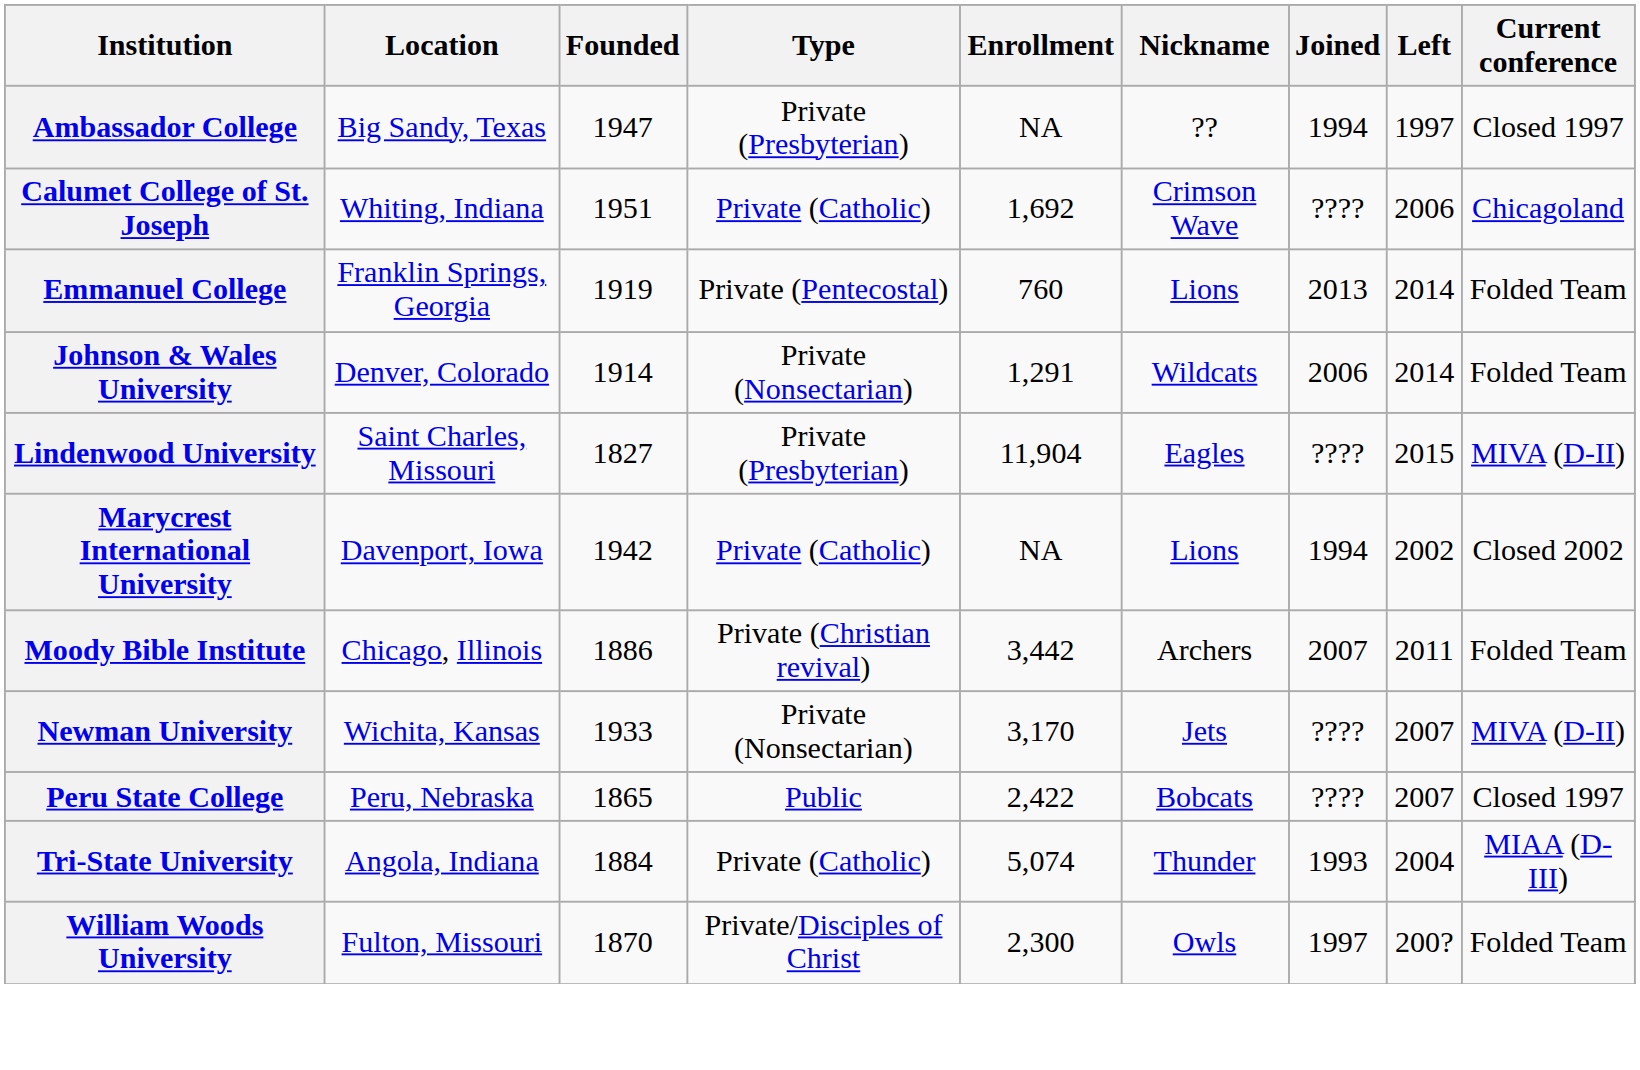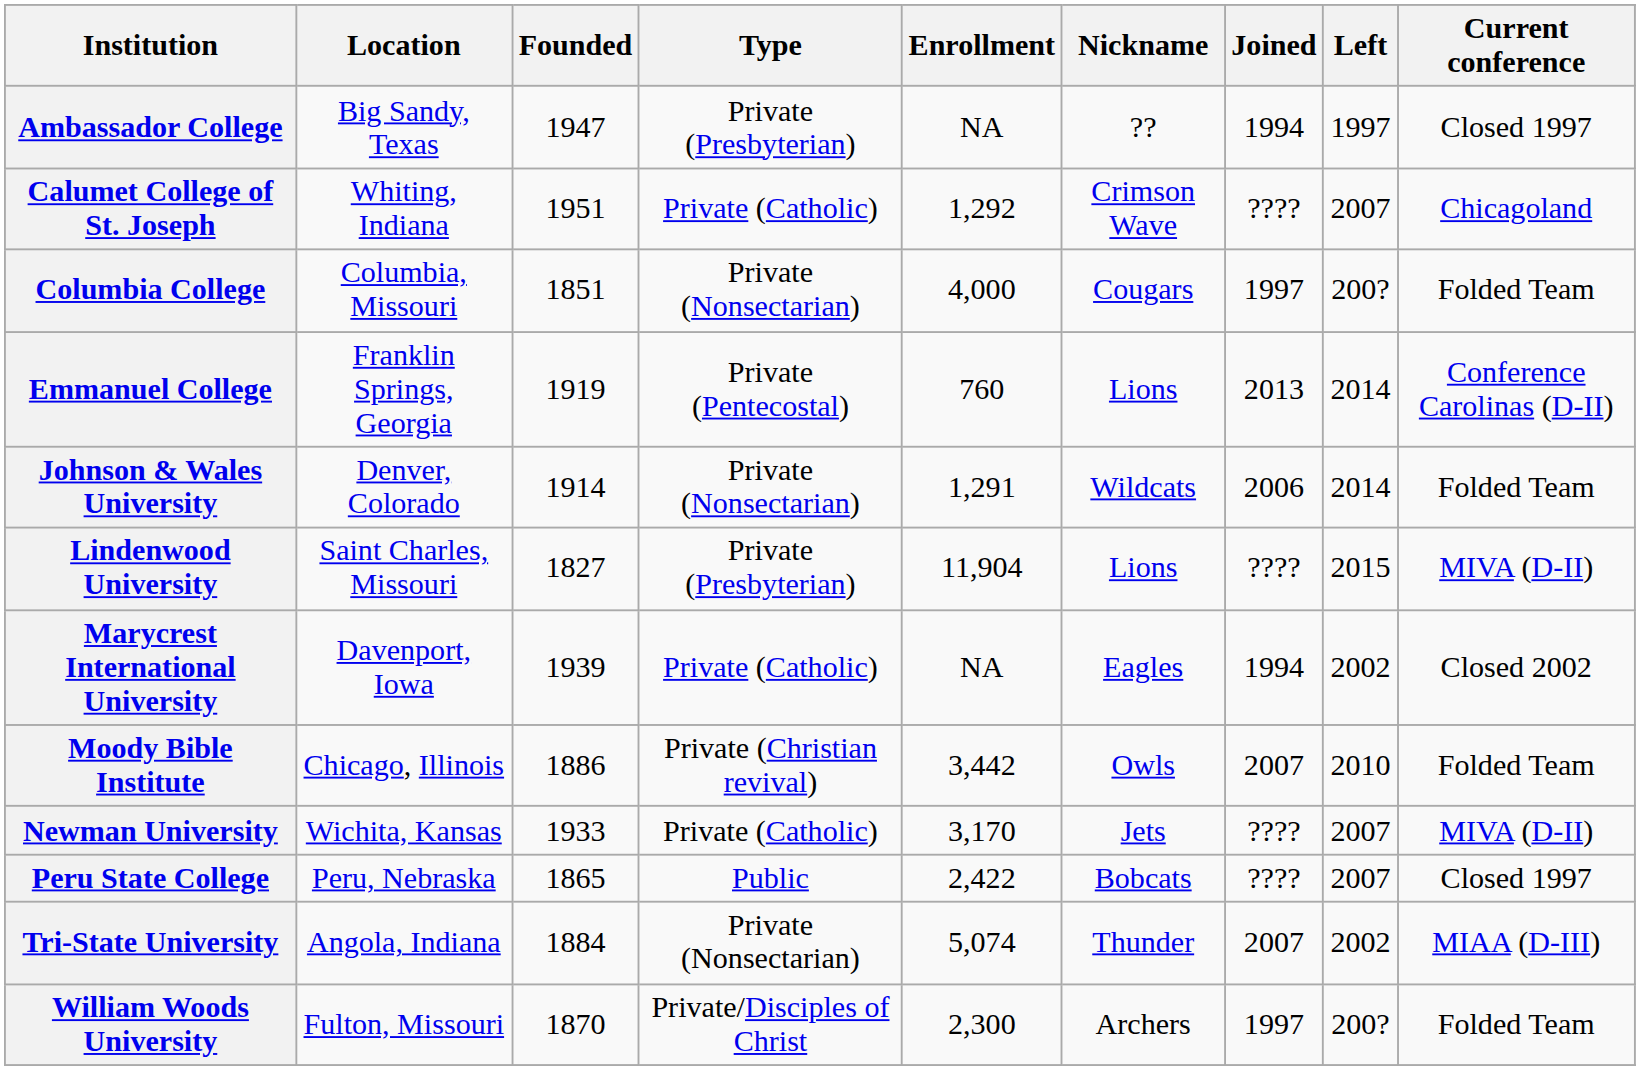Calumet College of St. Joseph | Enrollment: 1,692 -> 1,292
Calumet College of St. Joseph | Left: 2006 -> 2007
+ row: Columbia College | Columbia, Missouri | 1851 | Private (Nonsectarian) | 4,000 | Cougars | 1997 | 200? | Folded Team
Emmanuel College | Current conference: Folded Team -> Conference Carolinas (D-II)
Lindenwood University | Nickname: Eagles -> Lions
Marycrest International University | Founded: 1942 -> 1939
Marycrest International University | Nickname: Lions -> Eagles
Moody Bible Institute | Nickname: Archers -> Owls
Moody Bible Institute | Left: 2011 -> 2010
Newman University | Type: Private (Nonsectarian) -> Private (Catholic)
Tri-State University | Type: Private (Catholic) -> Private (Nonsectarian)
Tri-State University | Joined: 1993 -> 2007
Tri-State University | Left: 2004 -> 2002
William Woods University | Nickname: Owls -> Archers
